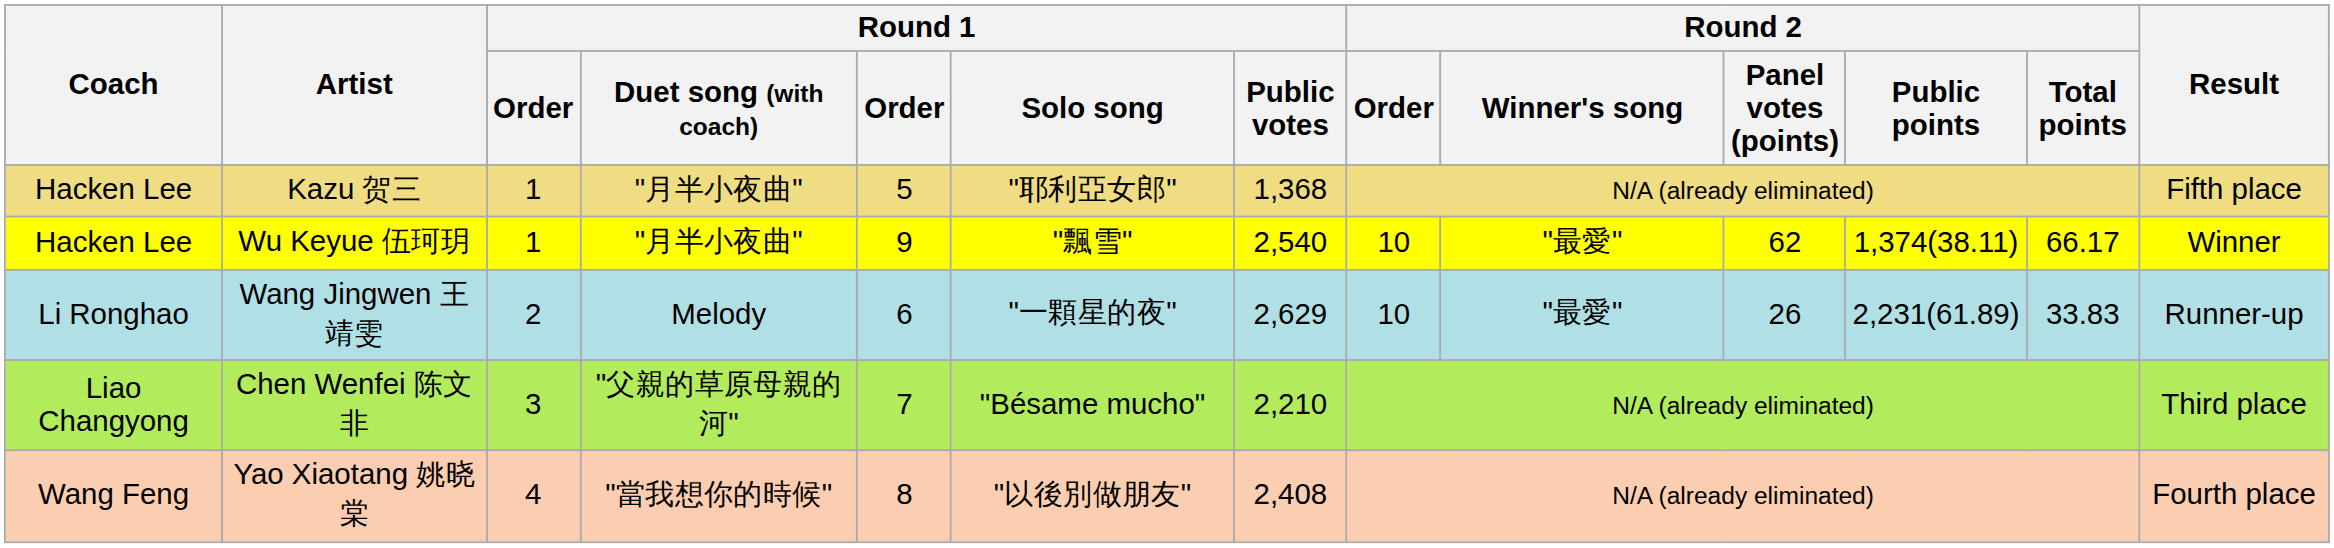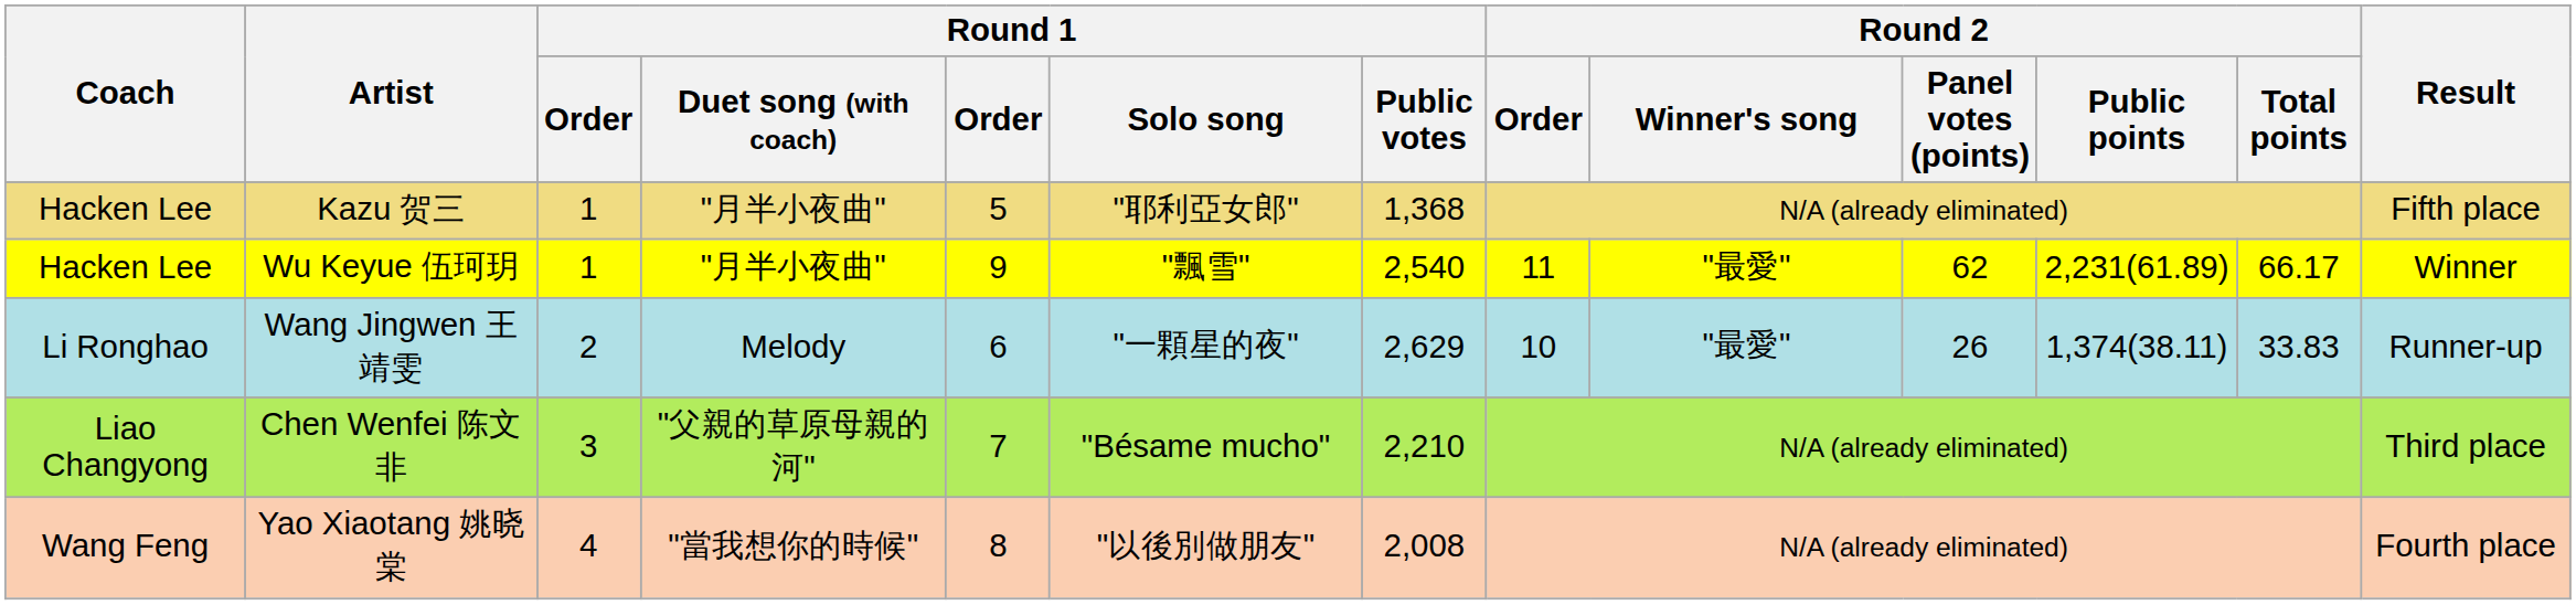Wu Keyue 伍珂玥 | Round 2 / Order: 10 -> 11
Wu Keyue 伍珂玥 | Round 2 / Public points: 1,374(38.11) -> 2,231(61.89)
Wang Jingwen 王靖雯 | Round 2 / Public points: 2,231(61.89) -> 1,374(38.11)
Yao Xiaotang 姚晓棠 | Round 1 / Public votes: 2,408 -> 2,008
